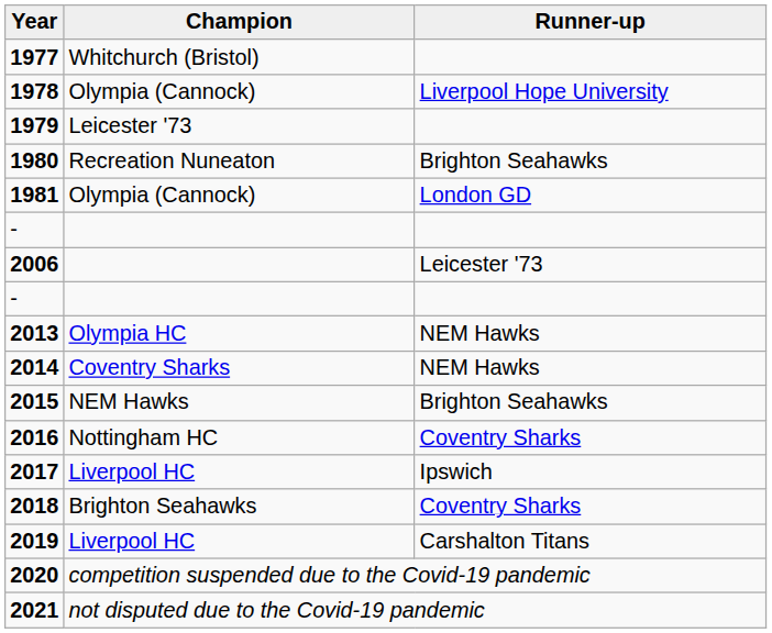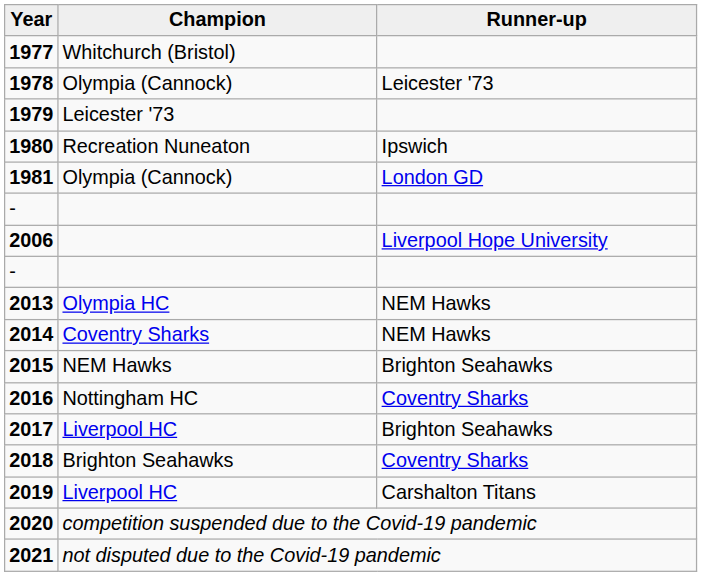1978 | Runner-up: Liverpool Hope University -> Leicester '73
1980 | Runner-up: Brighton Seahawks -> Ipswich
2006 | Runner-up: Leicester '73 -> Liverpool Hope University
2017 | Runner-up: Ipswich -> Brighton Seahawks
